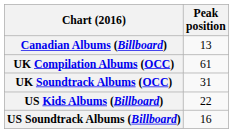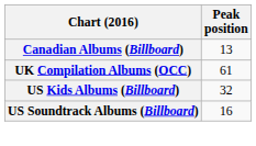- row: UK Soundtrack Albums (OCC) | 31
US Kids Albums (Billboard) | Peak position: 22 -> 32
